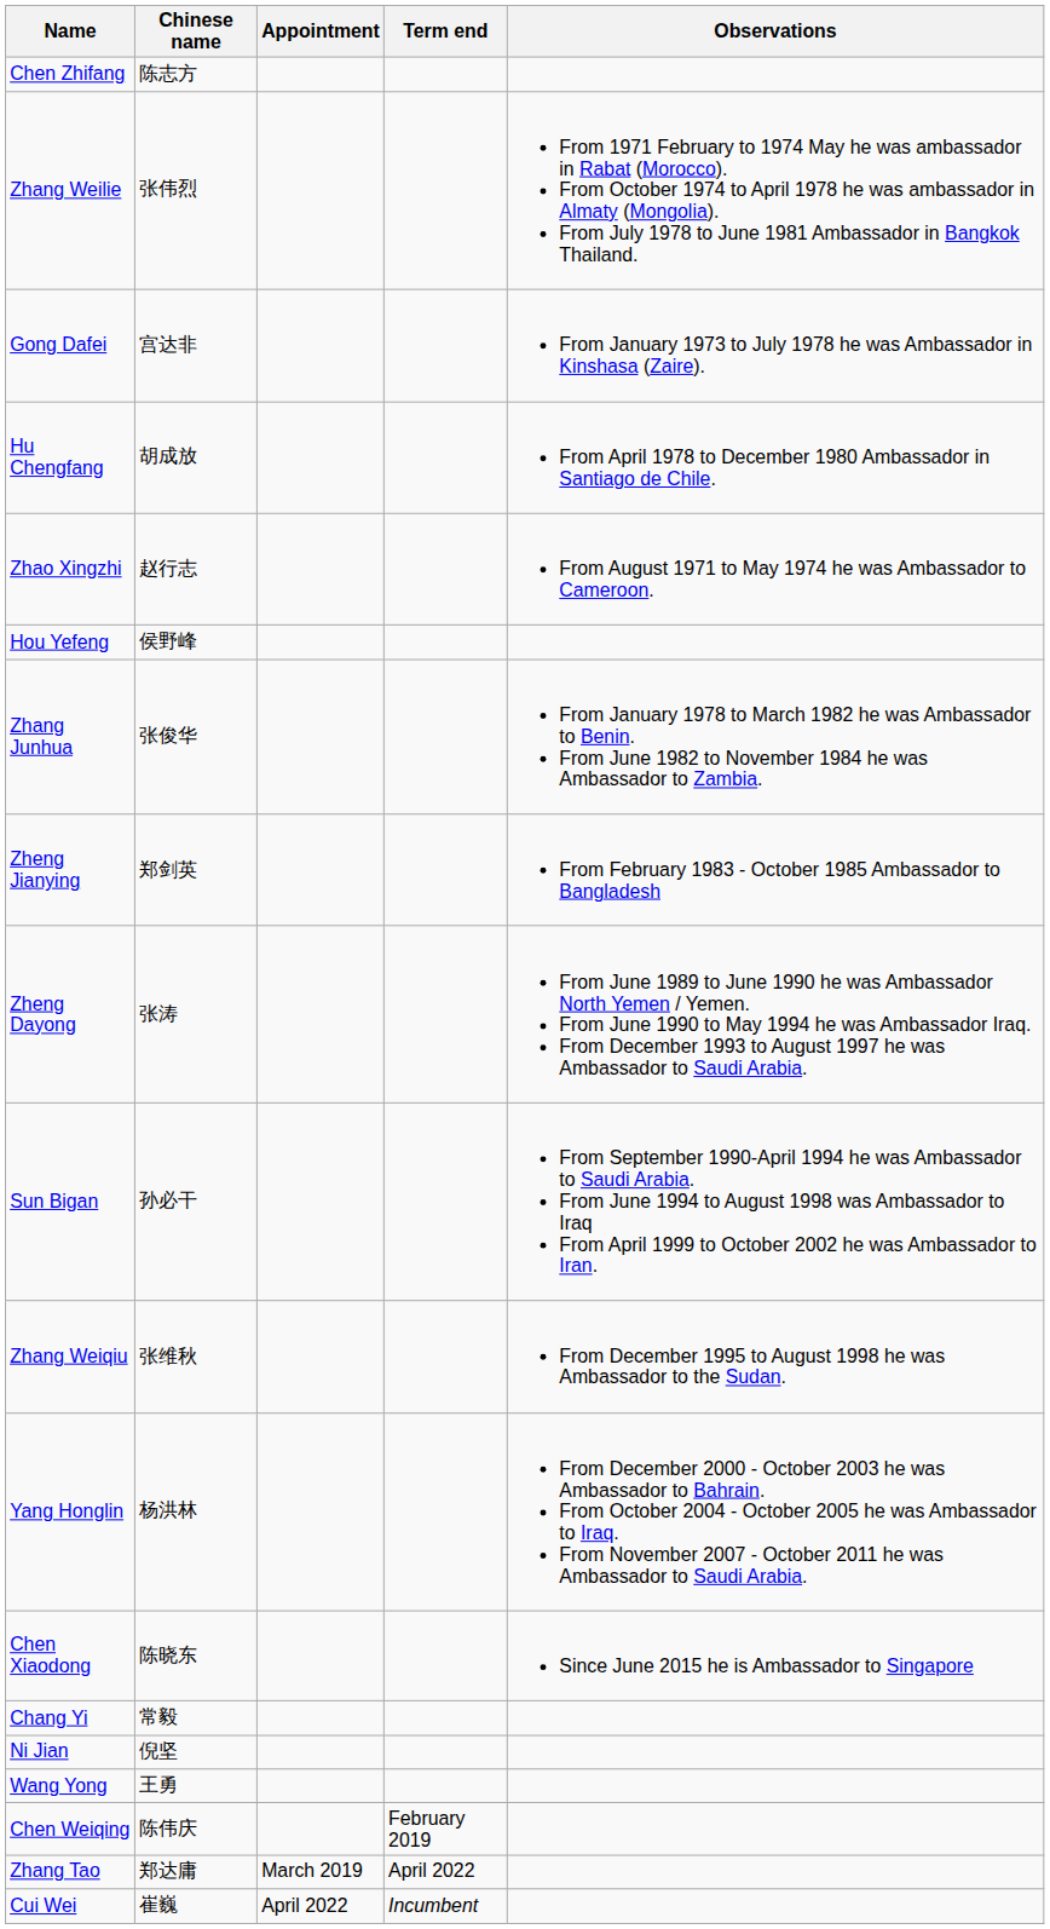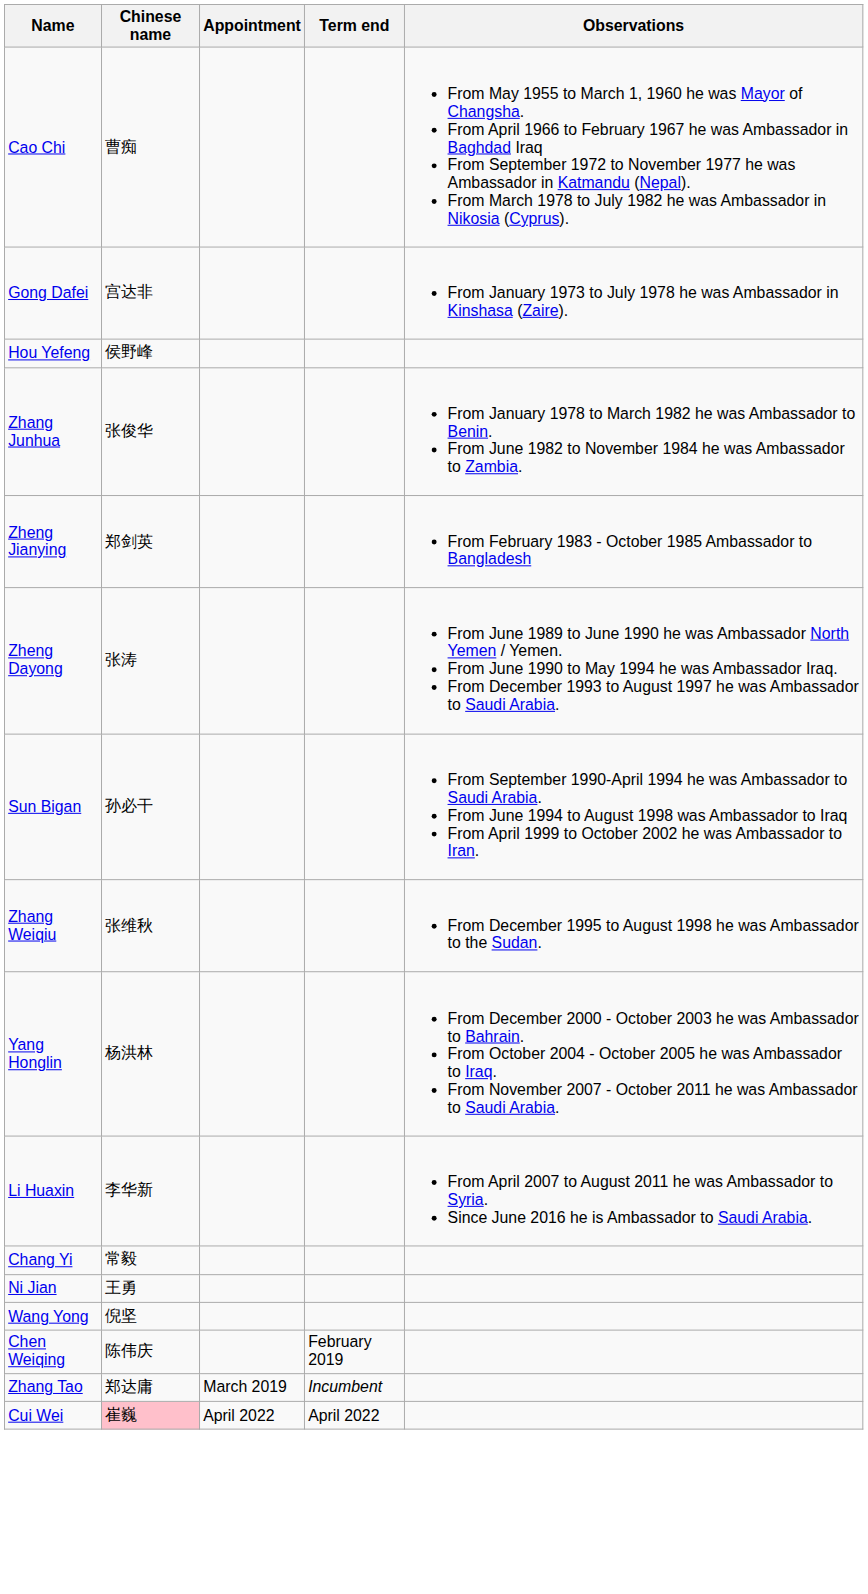- row: Chen Zhifang | 陈志方
- row: Zhang Weilie | 张伟烈 | From 1971 February to 1974 May he was ambassador in Rabat (Morocco). From October 1974 to April 1978 he was ambassador in Almaty (Mongolia). From July 1978 to June 1981 Ambassador in Bangkok Thailand.
+ row: Cao Chi | 曹痴 | From May 1955 to March 1, 1960 he was Mayor of Changsha. From April 1966 to February 1967 he was Ambassador in Baghdad Iraq From September 1972 to November 1977 he was Ambassador in Katmandu (Nepal). From March 1978 to July 1982 he was Ambassador in Nikosia (Cyprus).
- row: Hu Chengfang | 胡成放 | From April 1978 to December 1980 Ambassador in Santiago de Chile.
- row: Zhao Xingzhi | 赵行志 | From August 1971 to May 1974 he was Ambassador to Cameroon.
+ row: Li Huaxin | 李华新 | From April 2007 to August 2011 he was Ambassador to Syria. Since June 2016 he is Ambassador to Saudi Arabia.
- row: Chen Xiaodong | 陈晓东 | Since June 2015 he is Ambassador to Singapore
Ni Jian | Chinese name: 倪坚 -> 王勇
Wang Yong | Chinese name: 王勇 -> 倪坚
Zhang Tao | Term end: April 2022 -> Incumbent
Cui Wei | Chinese name: no background -> pink background
Cui Wei | Term end: Incumbent -> April 2022
